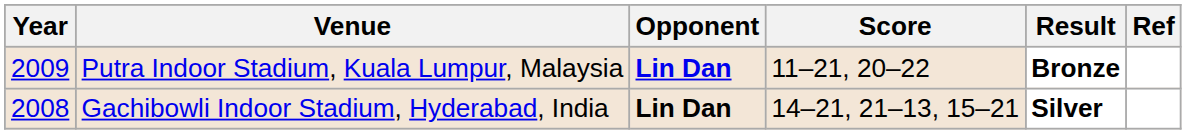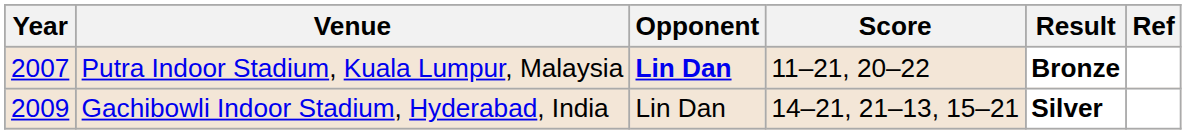Putra Indoor Stadium, Kuala Lumpur, Malaysia | Year: 2009 -> 2007
Gachibowli Indoor Stadium, Hyderabad, India | Year: 2008 -> 2009
Gachibowli Indoor Stadium, Hyderabad, India | Opponent: bold -> normal
